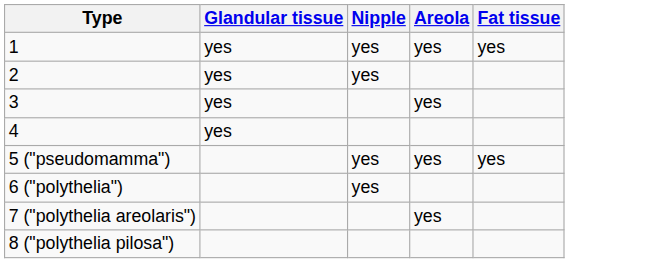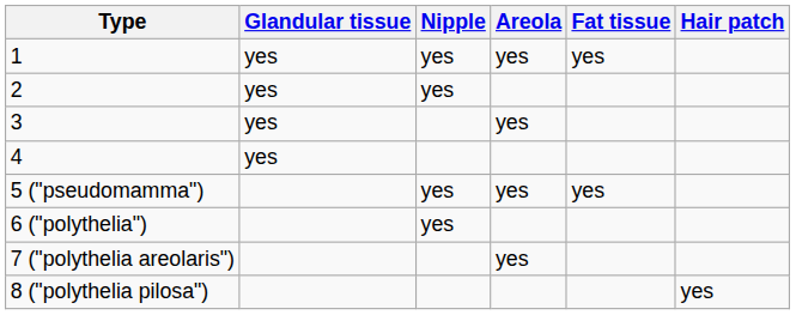+ column: Hair patch | yes
